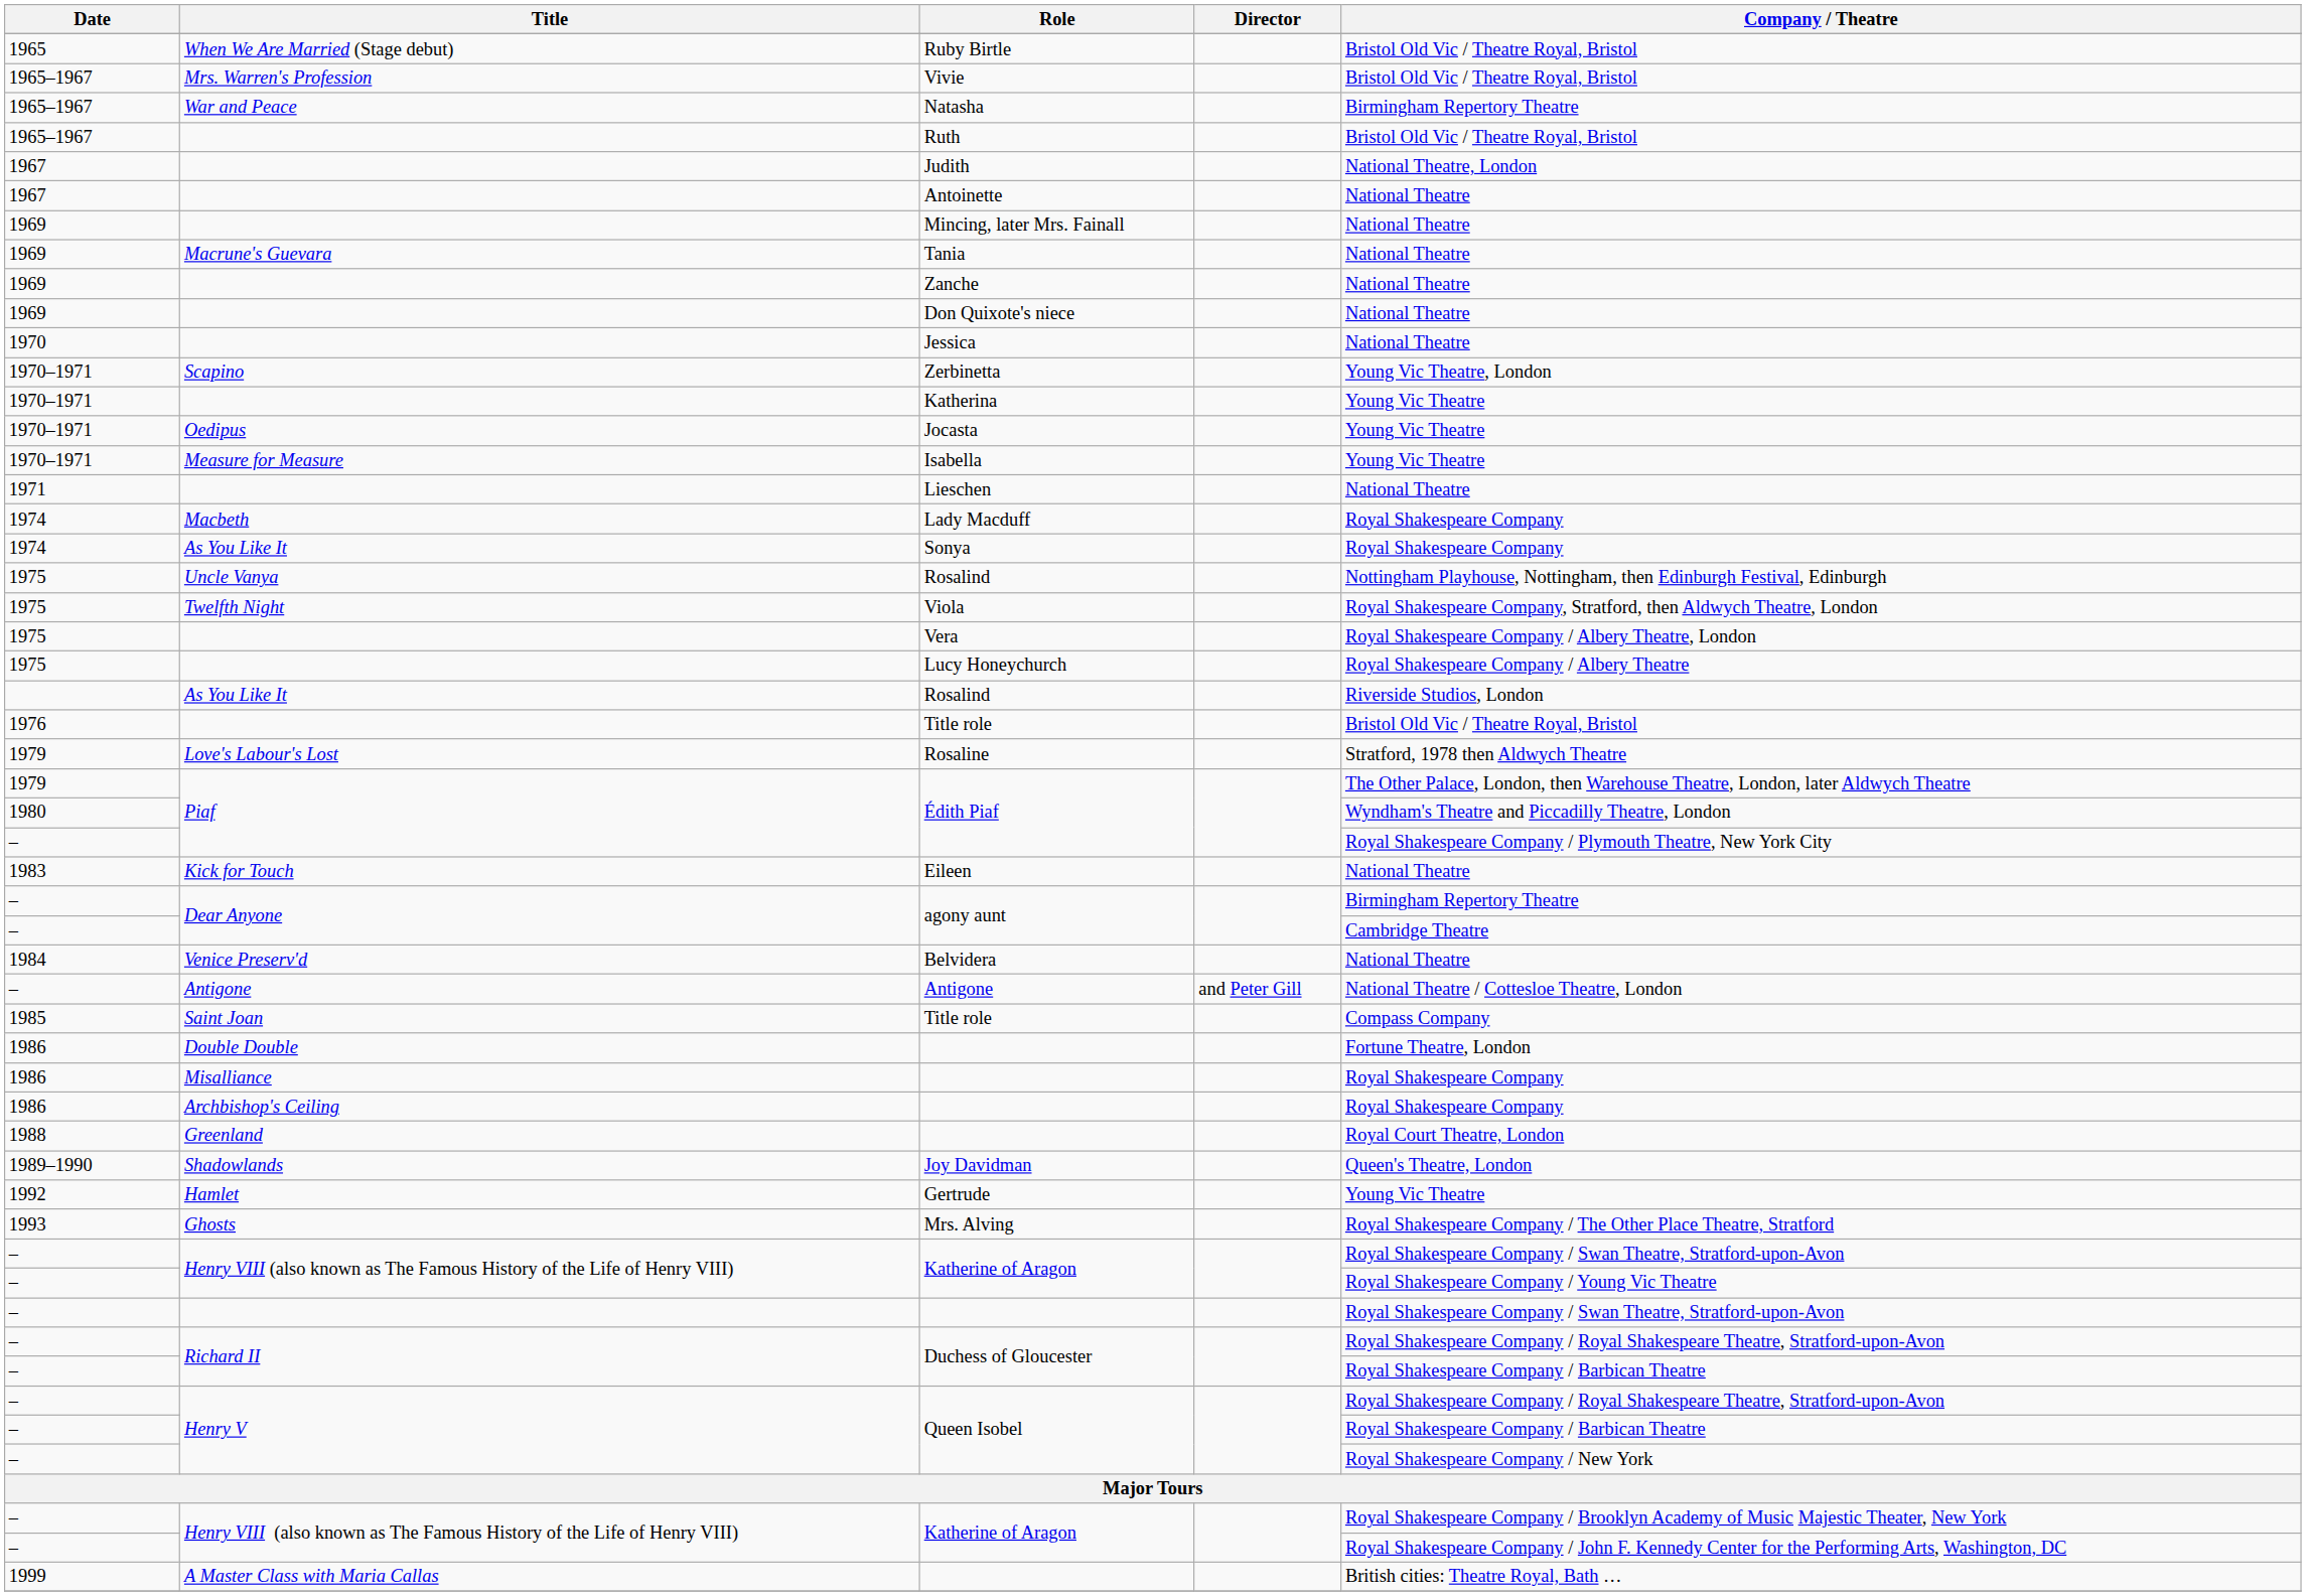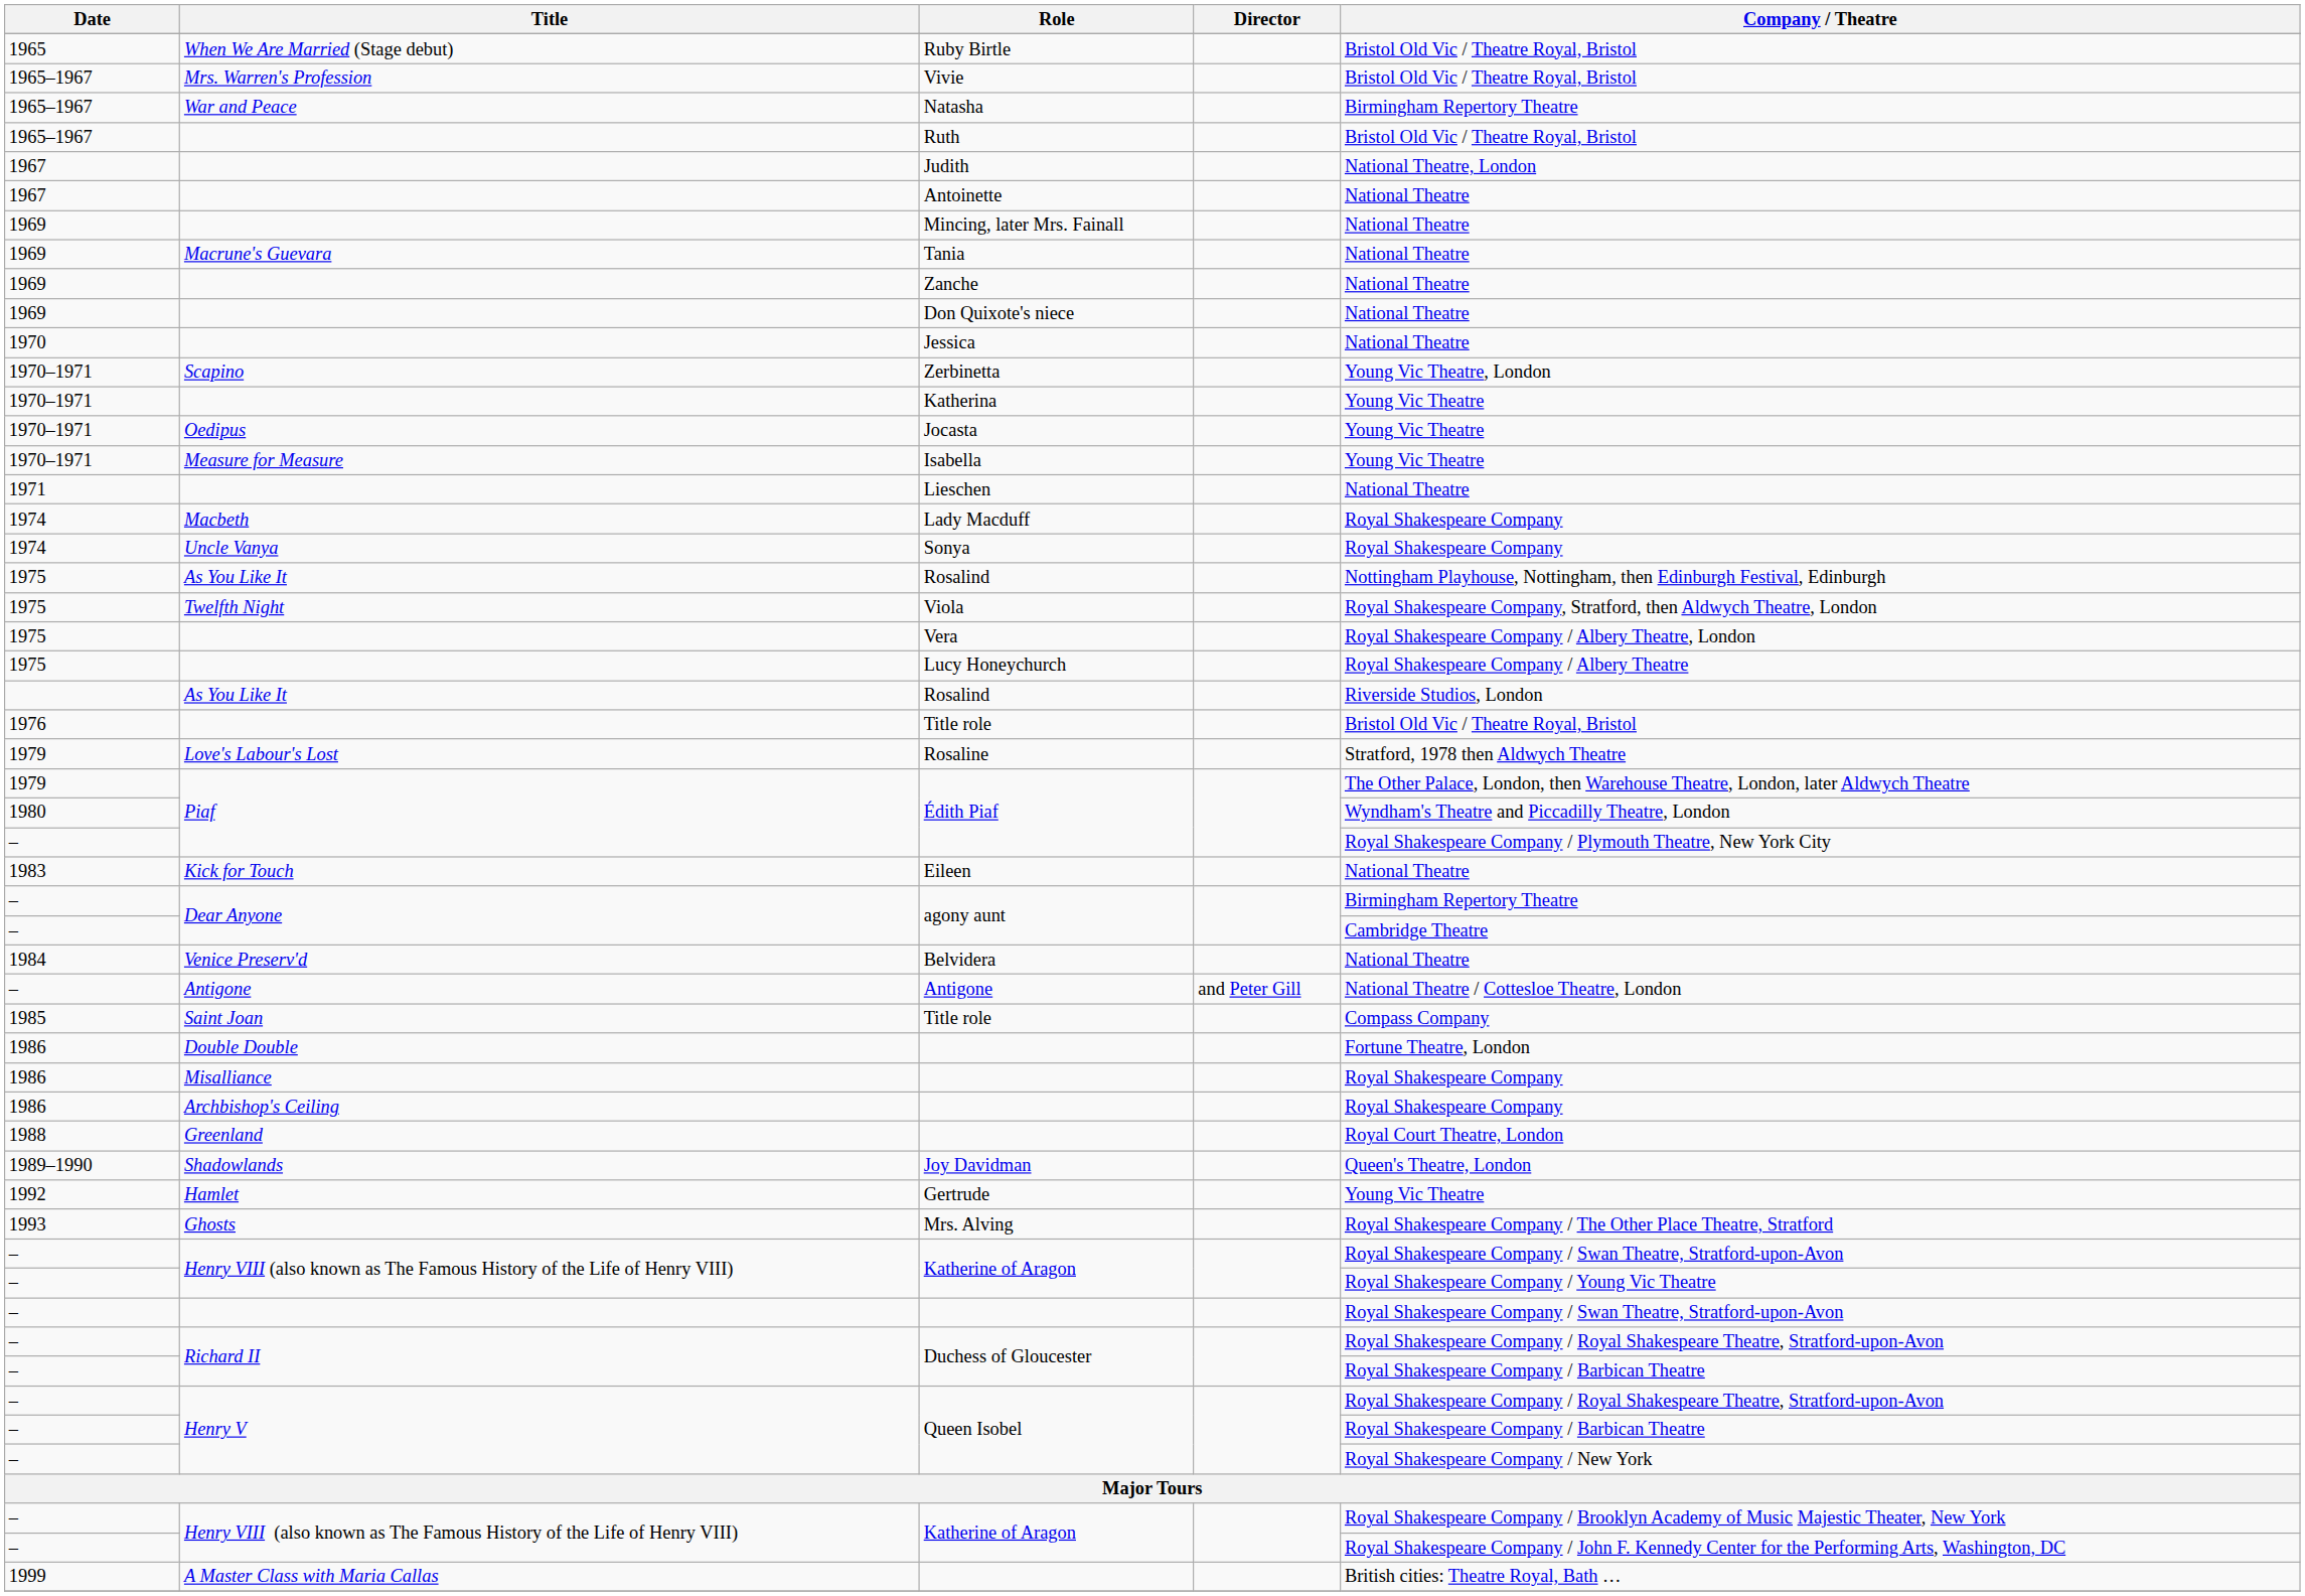Sonya | Title: As You Like It -> Uncle Vanya
1975 / Rosalind | Title: Uncle Vanya -> As You Like It
